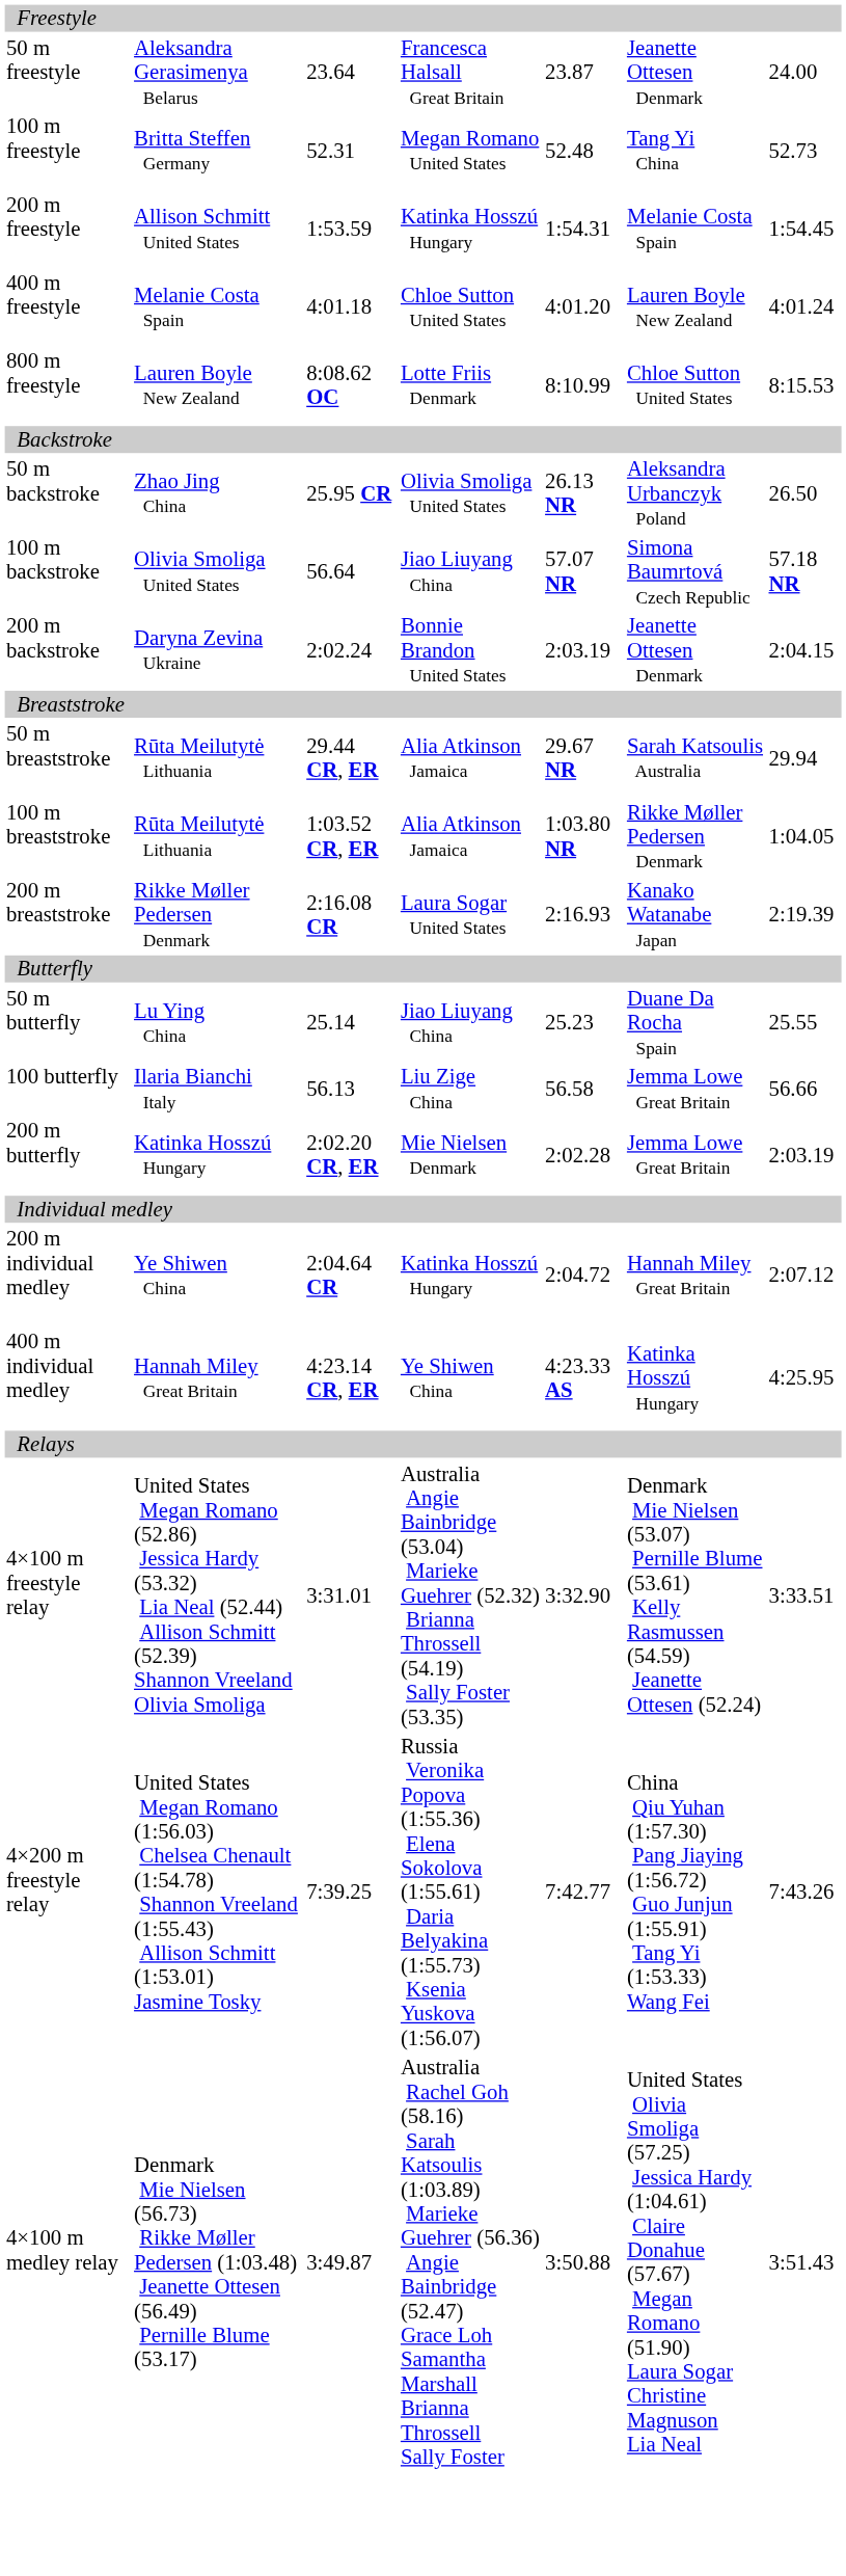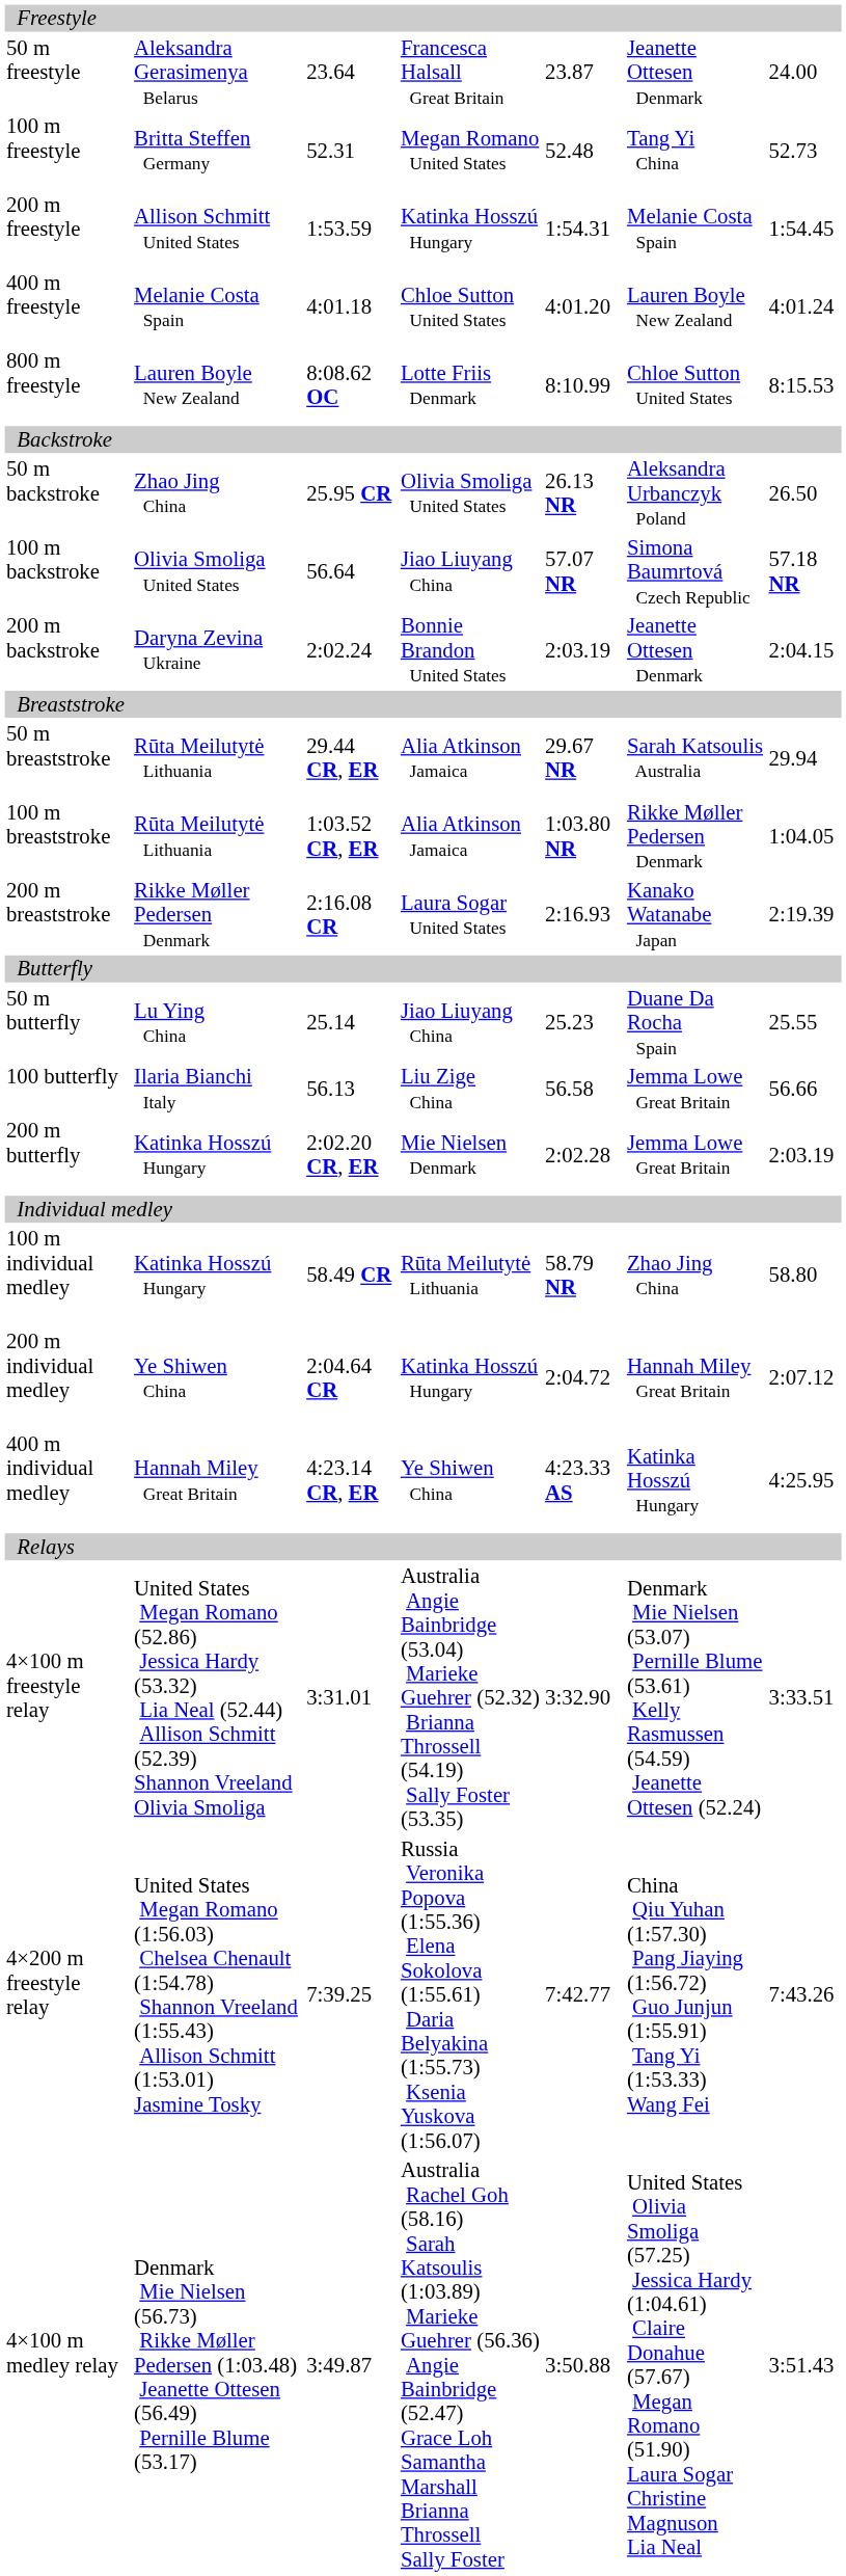+ row: 100 m individual medley | Katinka Hosszú Hungary | 58.49 CR | Rūta Meilutytė Lithuania | 58.79 NR | Zhao Jing China | 58.80
